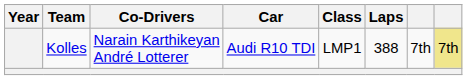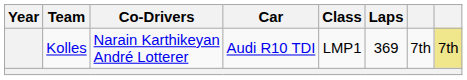Kolles | Laps: 388 -> 369
